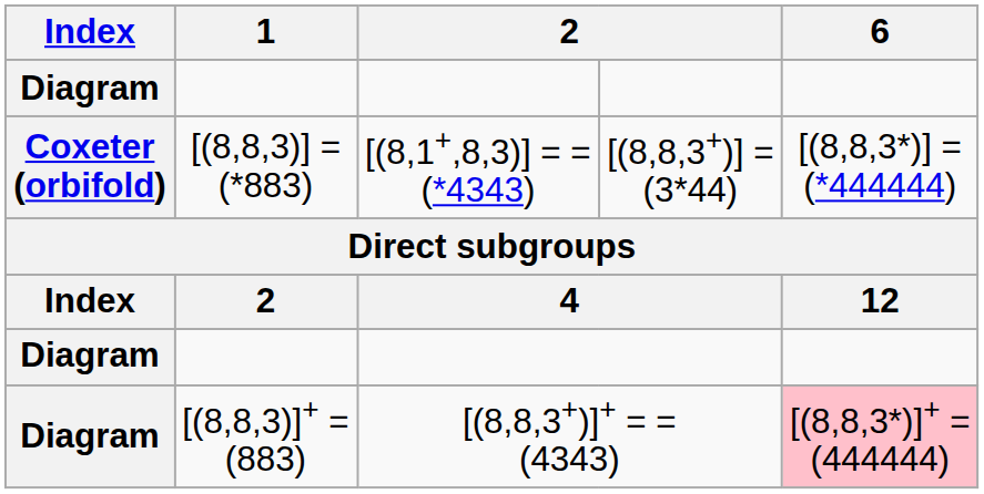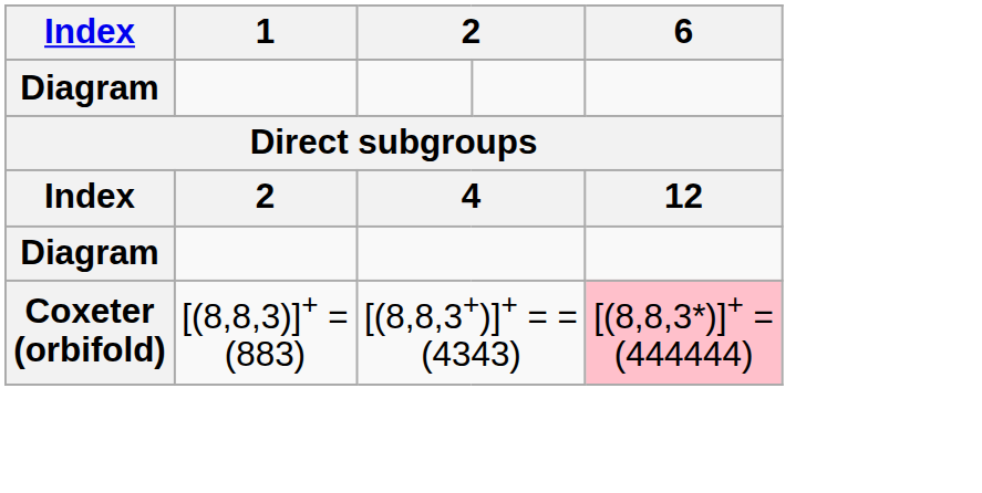- row: Coxeter (orbifold) | [(8,8,3)] = (*883) | [(8,1+,8,3)] = = (*4343) | [(8,8,3+)] = (3*44) | [(8,8,3*)] = (*444444)
[(8,8,3)]+ = (883) | Index: Diagram -> Coxeter (orbifold)
